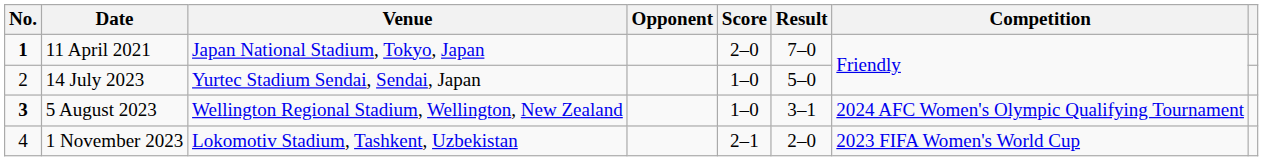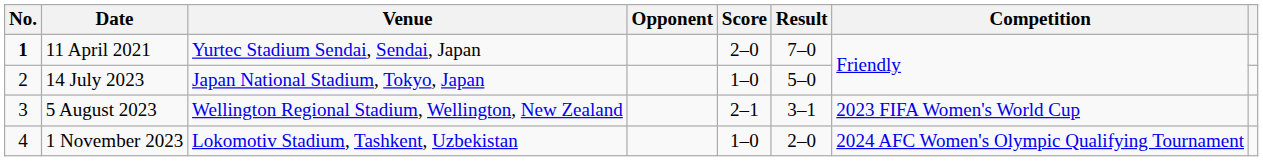11 April 2021 | Venue: Japan National Stadium, Tokyo, Japan -> Yurtec Stadium Sendai, Sendai, Japan
14 July 2023 | Venue: Yurtec Stadium Sendai, Sendai, Japan -> Japan National Stadium, Tokyo, Japan
5 August 2023 | No.: bold -> normal
5 August 2023 | Score: 1–0 -> 2–1
5 August 2023 | Competition: 2024 AFC Women's Olympic Qualifying Tournament -> 2023 FIFA Women's World Cup
1 November 2023 | Score: 2–1 -> 1–0
1 November 2023 | Competition: 2023 FIFA Women's World Cup -> 2024 AFC Women's Olympic Qualifying Tournament
